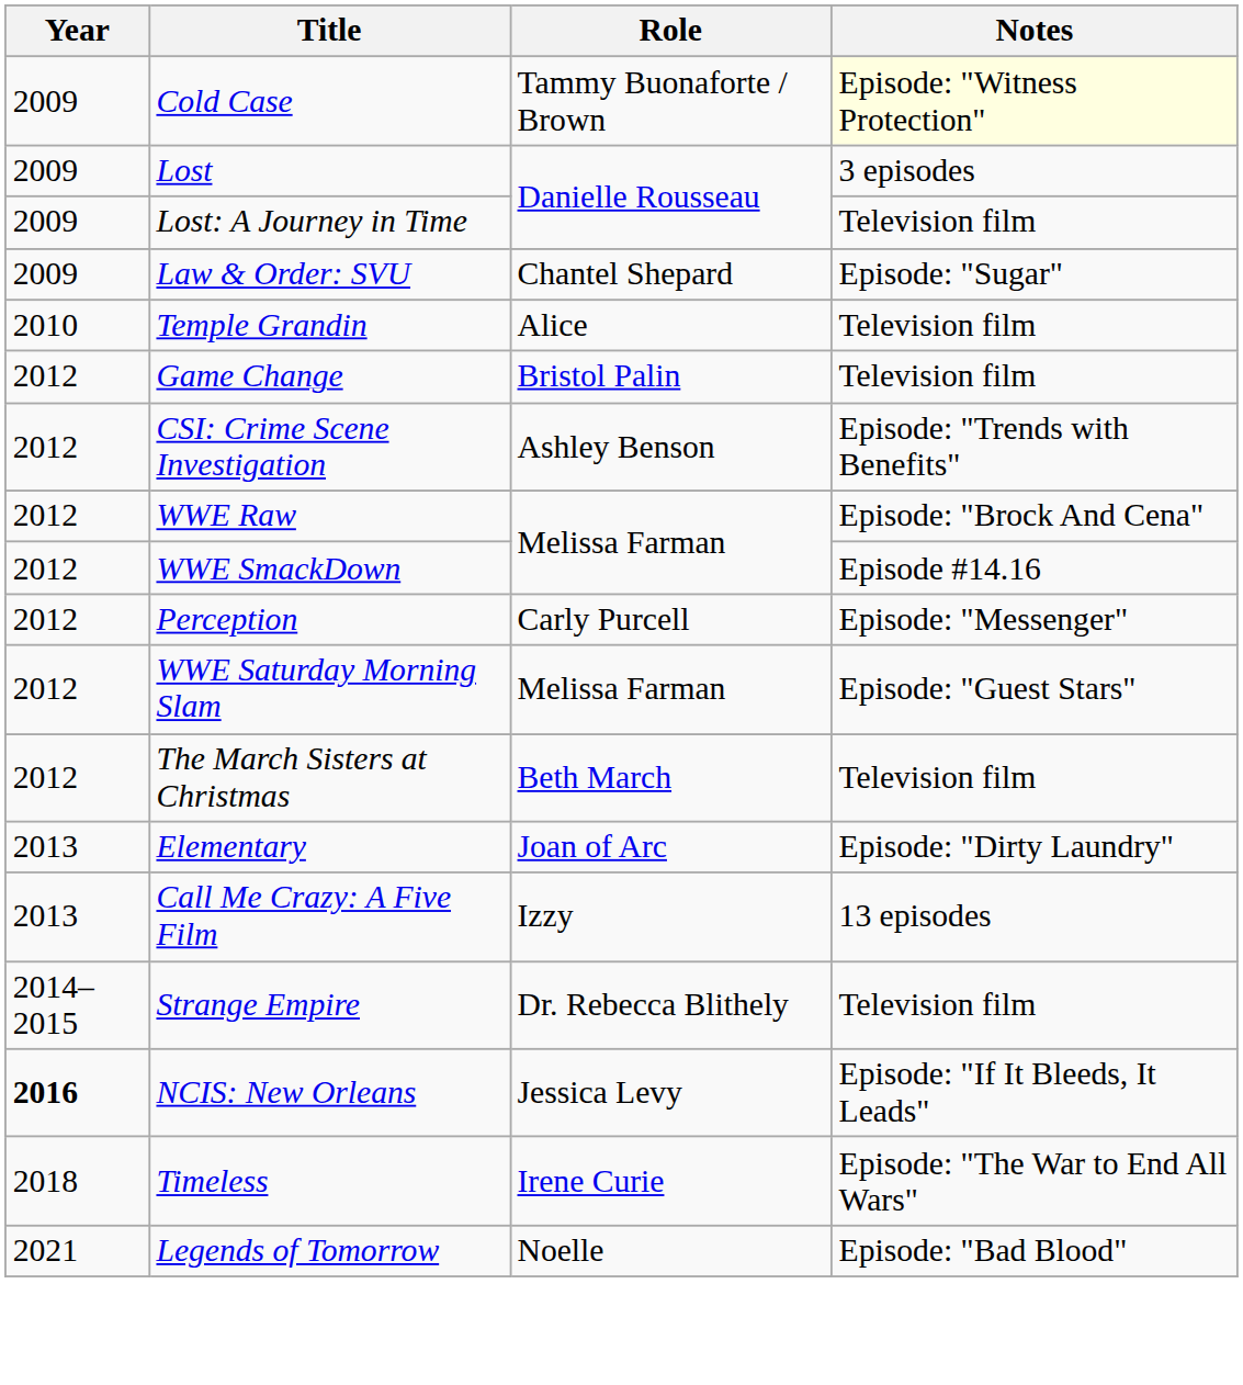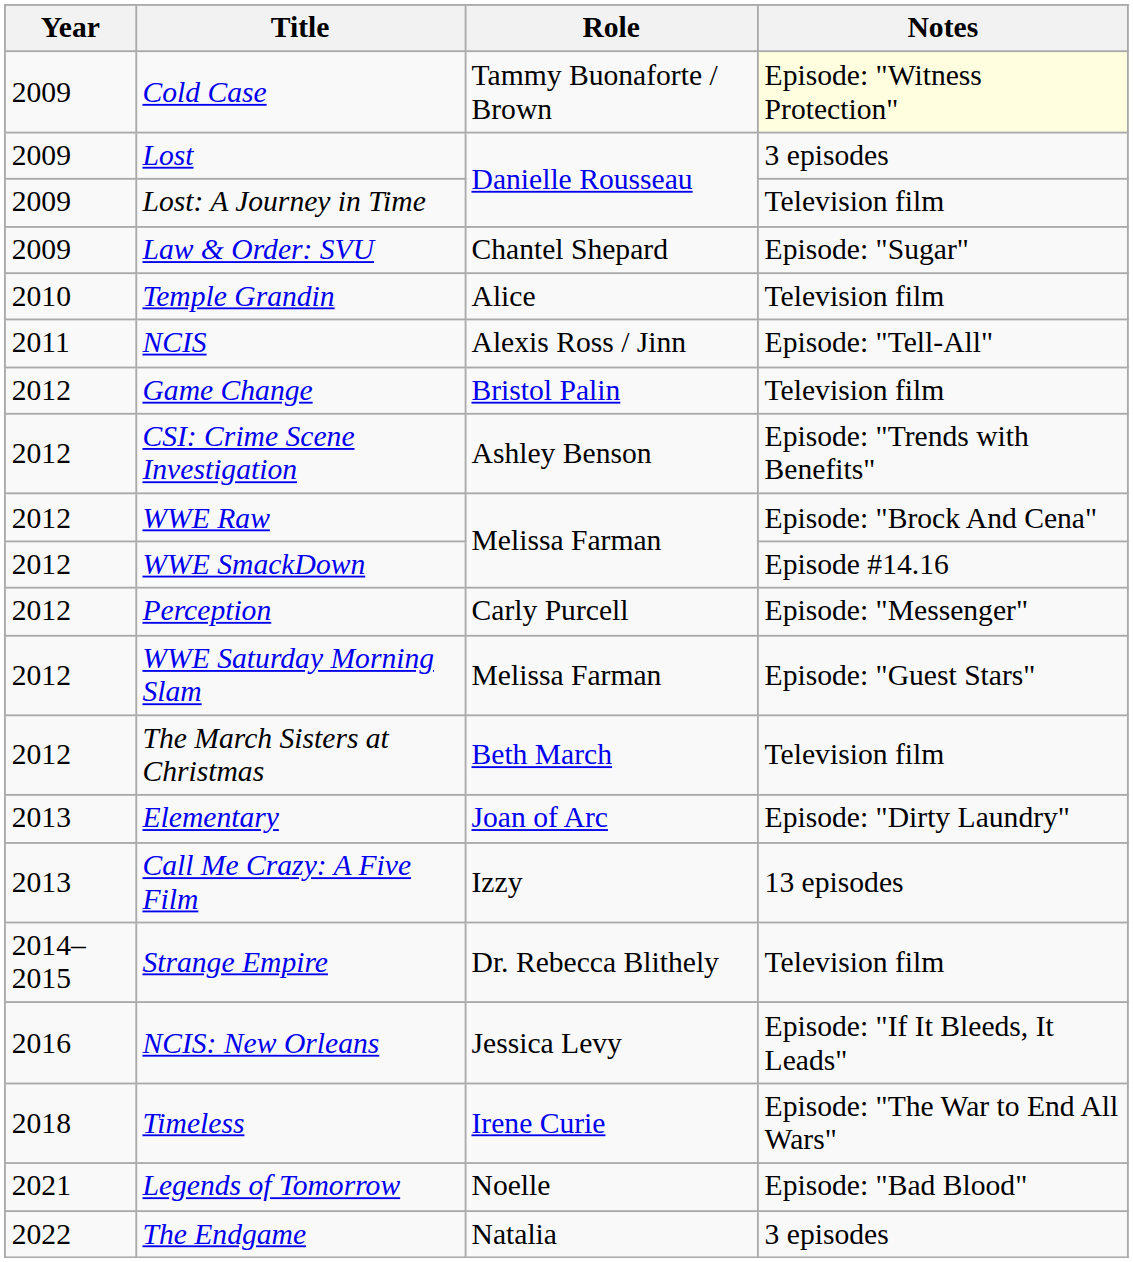+ row: 2011 | NCIS | Alexis Ross / Jinn | Episode: "Tell-All"
NCIS: New Orleans | Year: bold -> normal
+ row: 2022 | The Endgame | Natalia | 3 episodes
